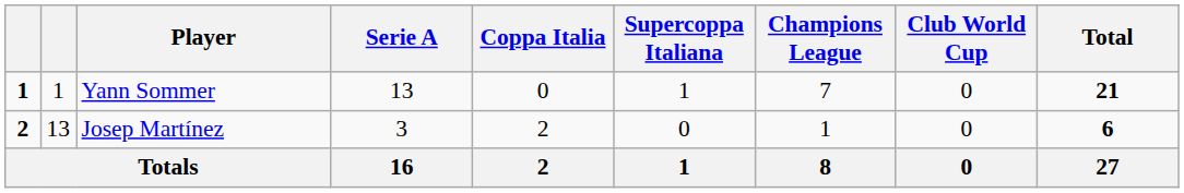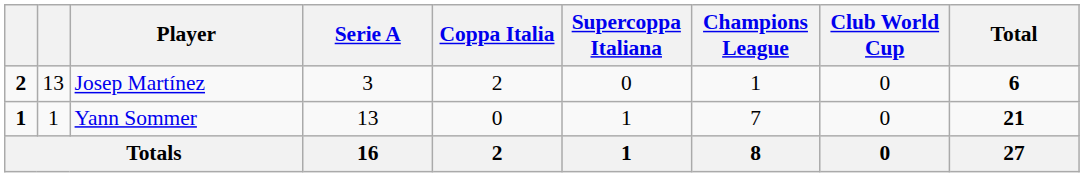rows swapped: Yann Sommer <-> Josep Martínez
